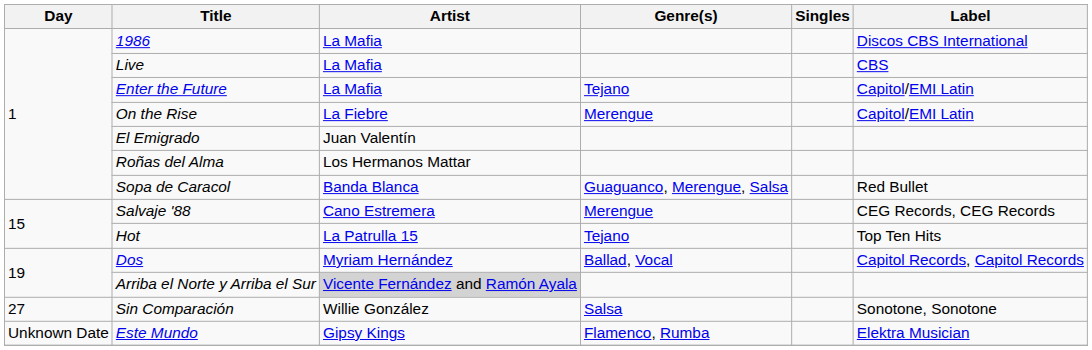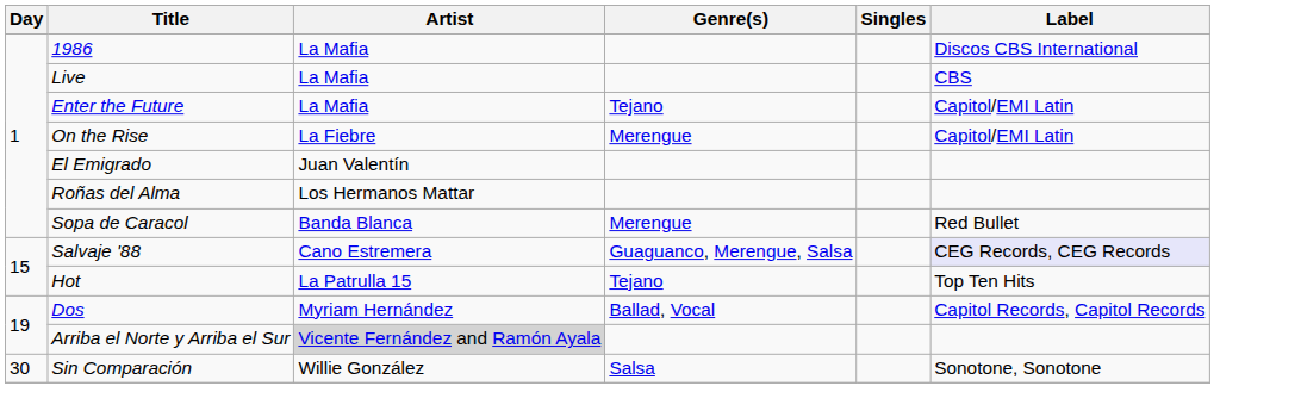Sopa de Caracol | Genre(s): Guaguanco, Merengue, Salsa -> Merengue
Salvaje '88 | Genre(s): Merengue -> Guaguanco, Merengue, Salsa
Salvaje '88 | Label: no background -> lavender background
Sin Comparación | Day: 27 -> 30
- row: Unknown Date | Este Mundo | Gipsy Kings | Flamenco, Rumba | Elektra Musician
